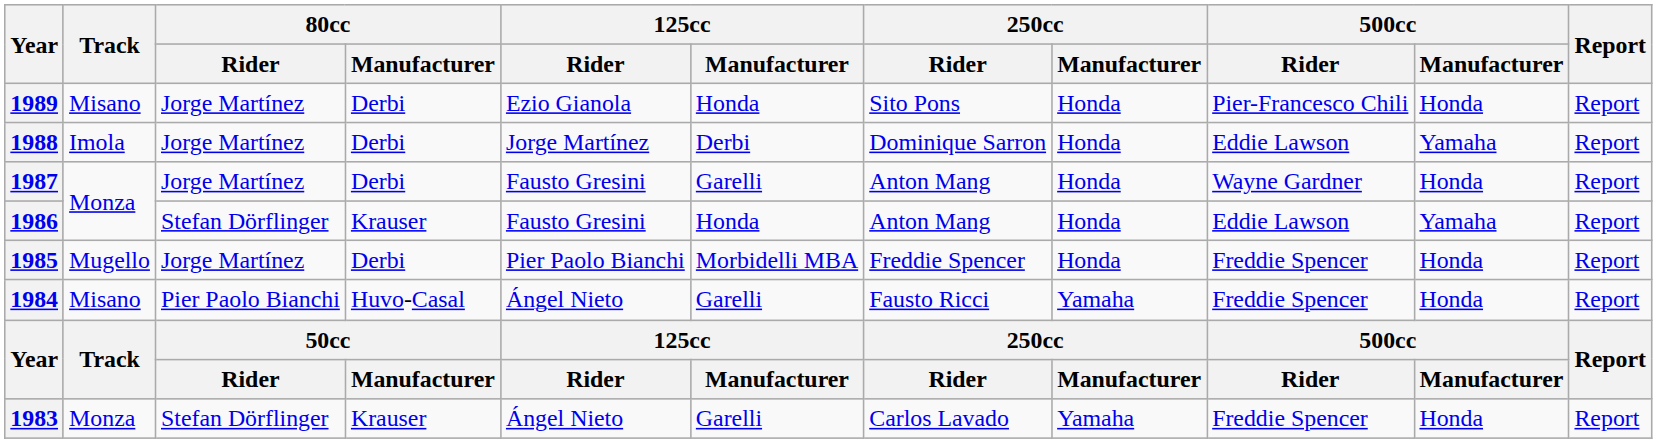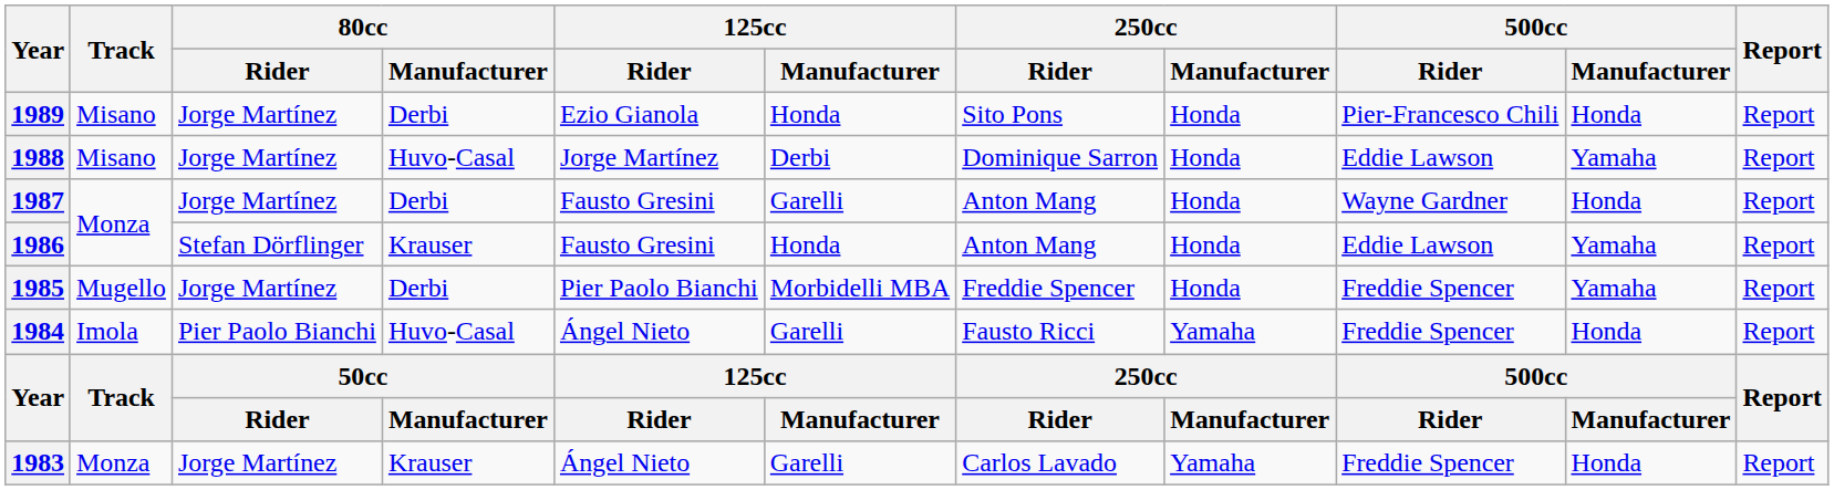1988 | Track: Imola -> Misano
1988 | 80cc / Manufacturer: Derbi -> Huvo-Casal
1985 | 500cc / Manufacturer: Honda -> Yamaha
1984 | Track: Misano -> Imola
1983 | 80cc / Rider: Stefan Dörflinger -> Jorge Martínez
